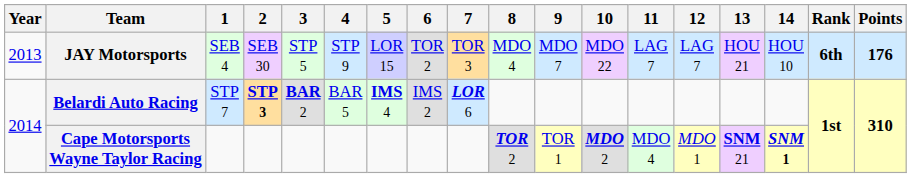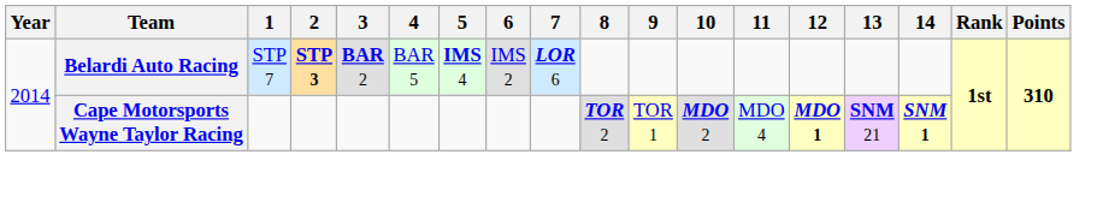- row: 2013 | JAY Motorsports | SEB 4 | SEB 30 | STP 5 | STP 9 | LOR 15 | TOR 2 | TOR 3 | MDO 4 | MDO 7 | MDO 22 | LAG 7 | LAG 7 | HOU 21 | HOU 10 | 6th | 176
Cape Motorsports Wayne Taylor Racing | 12: normal -> bold
